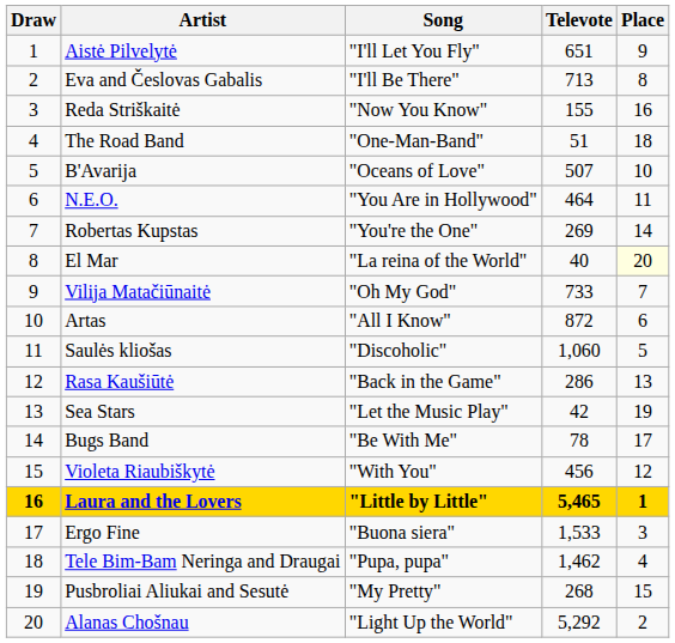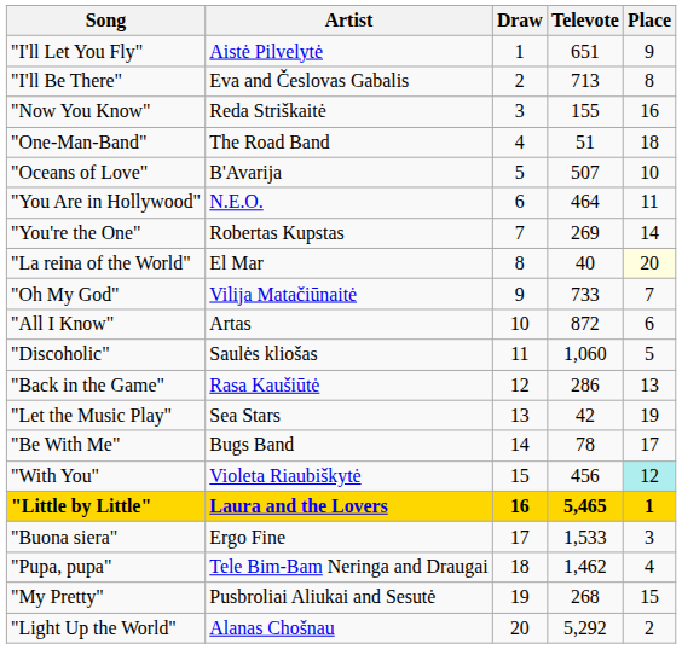columns swapped: Draw <-> Song
Violeta Riaubiškytė | Place: no background -> paleturquoise background
